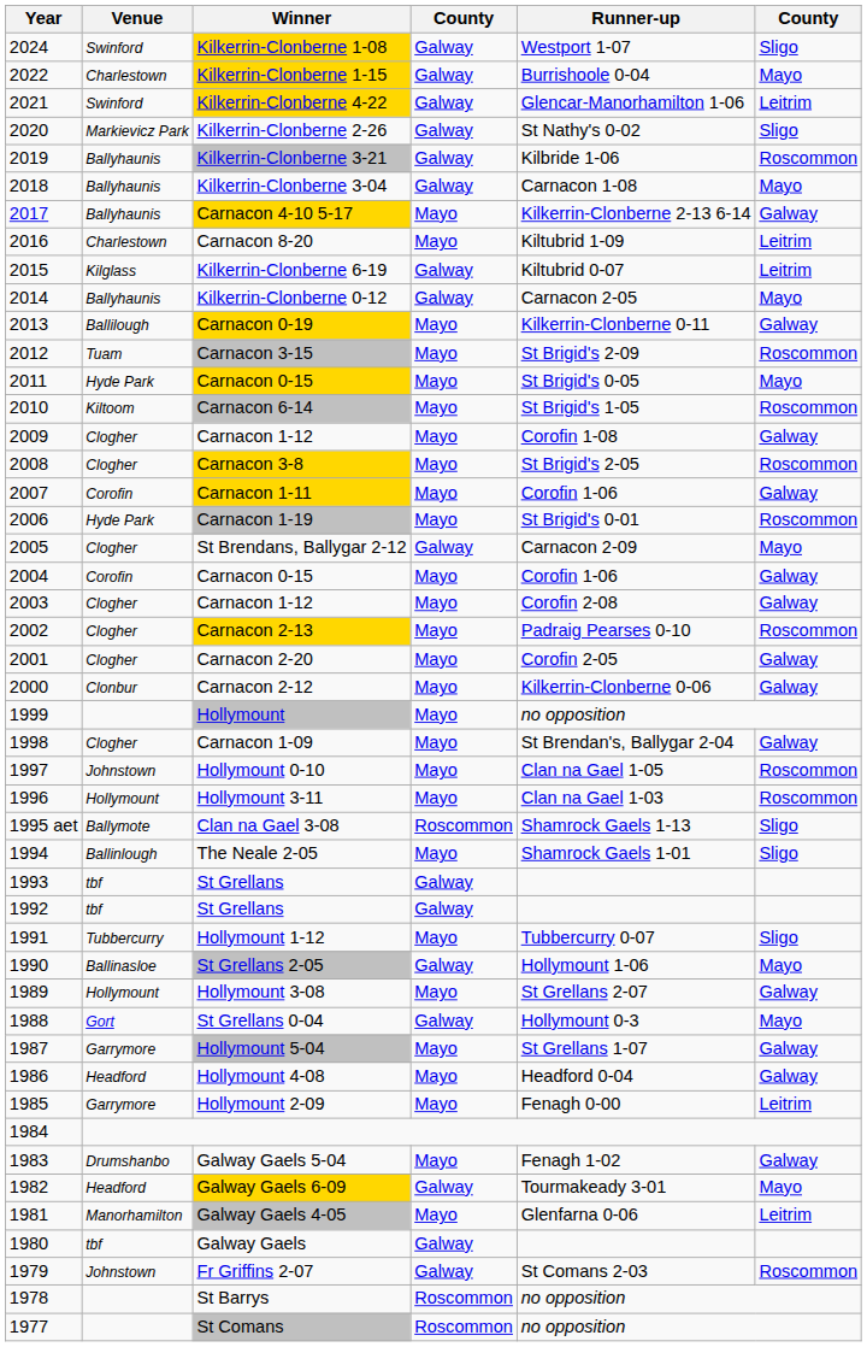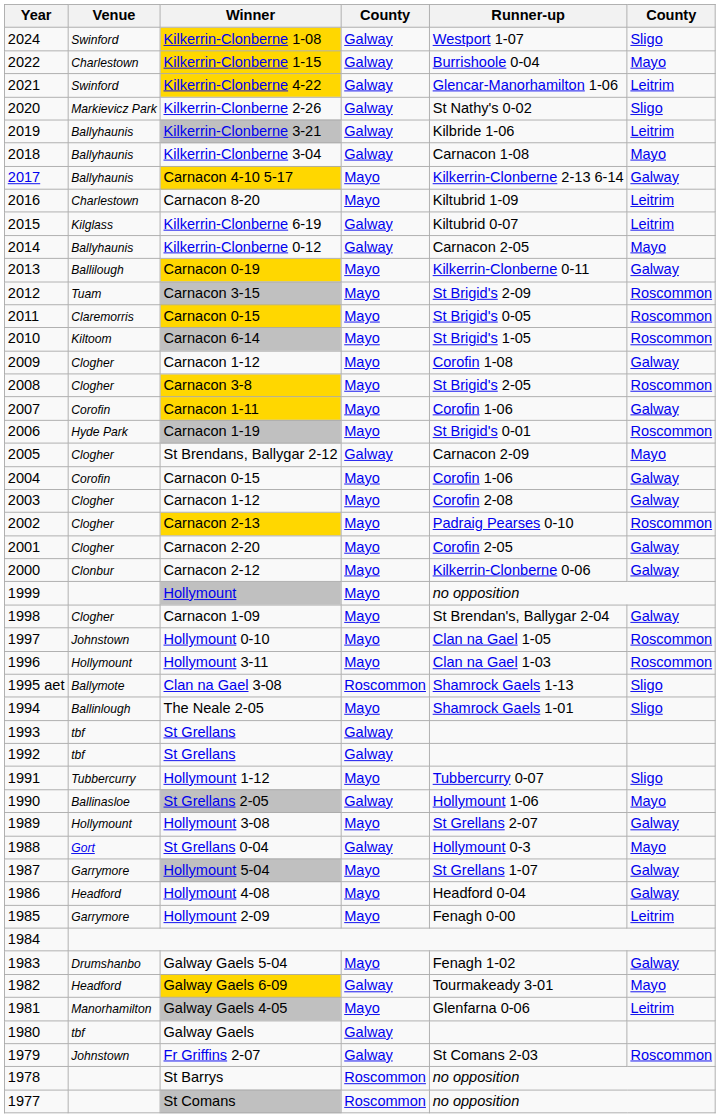Kilkerrin-Clonberne 3-21 | column 6: Roscommon -> Leitrim
2011 / Carnacon 0-15 | Venue: Hyde Park -> Claremorris
2011 / Carnacon 0-15 | column 6: Mayo -> Roscommon
